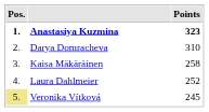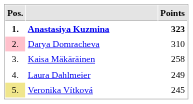Darya Domracheva | Pos.: no background -> pink background
Laura Dahlmeier | Points: 252 -> 249
